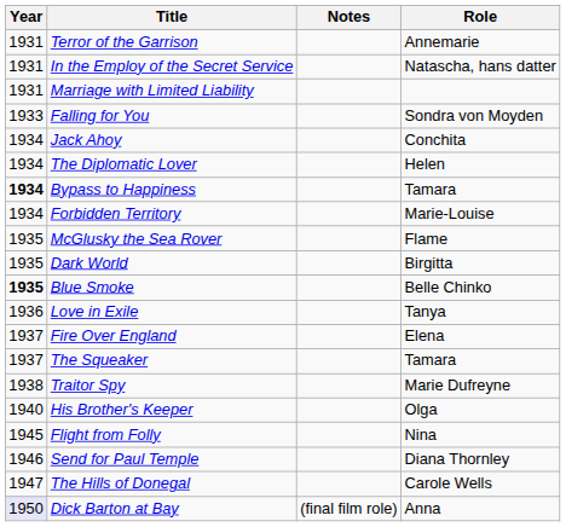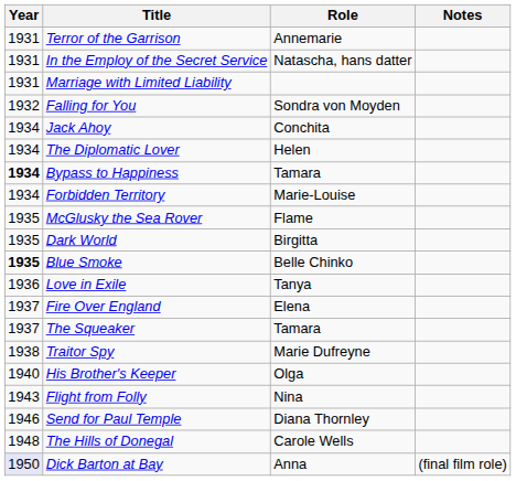columns swapped: Role <-> Notes
Falling for You | Year: 1933 -> 1932
Flight from Folly | Year: 1945 -> 1943
The Hills of Donegal | Year: 1947 -> 1948
